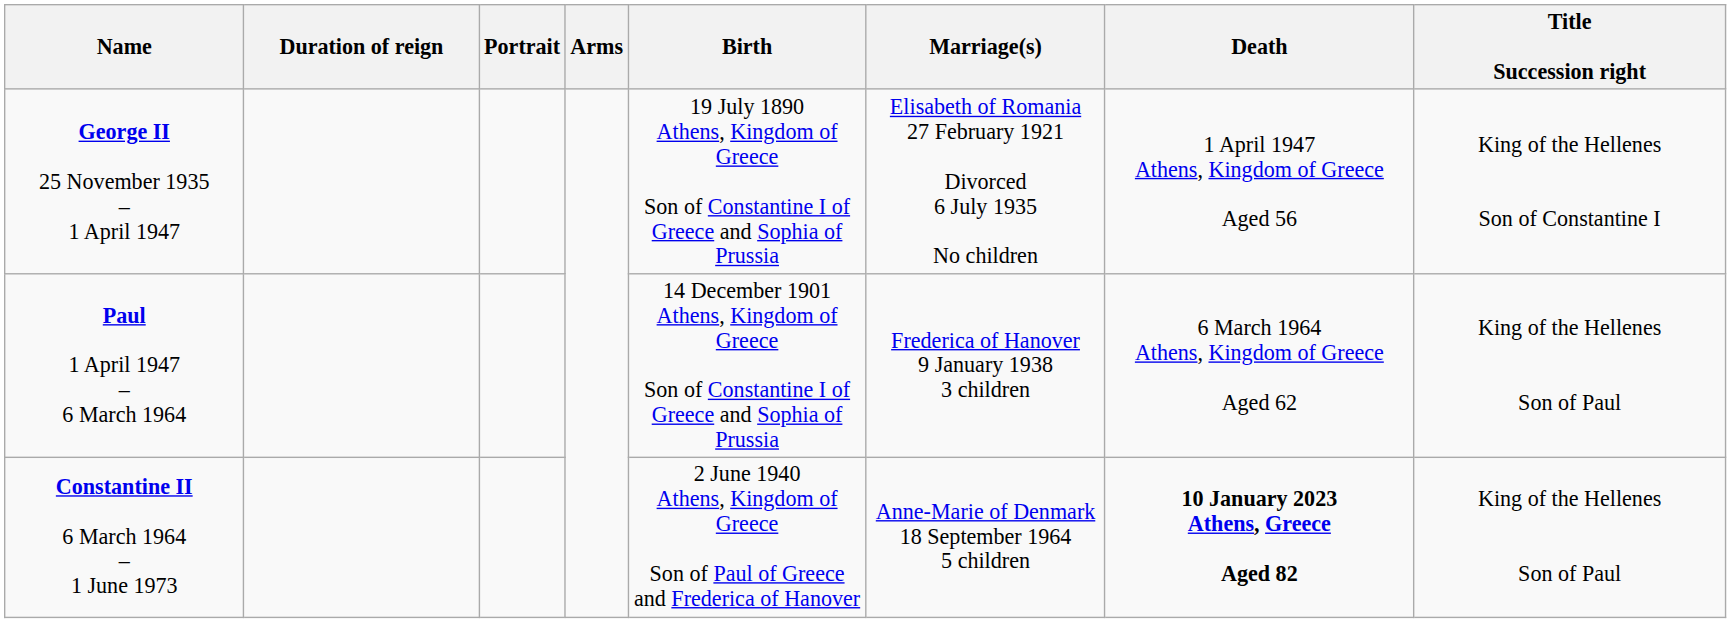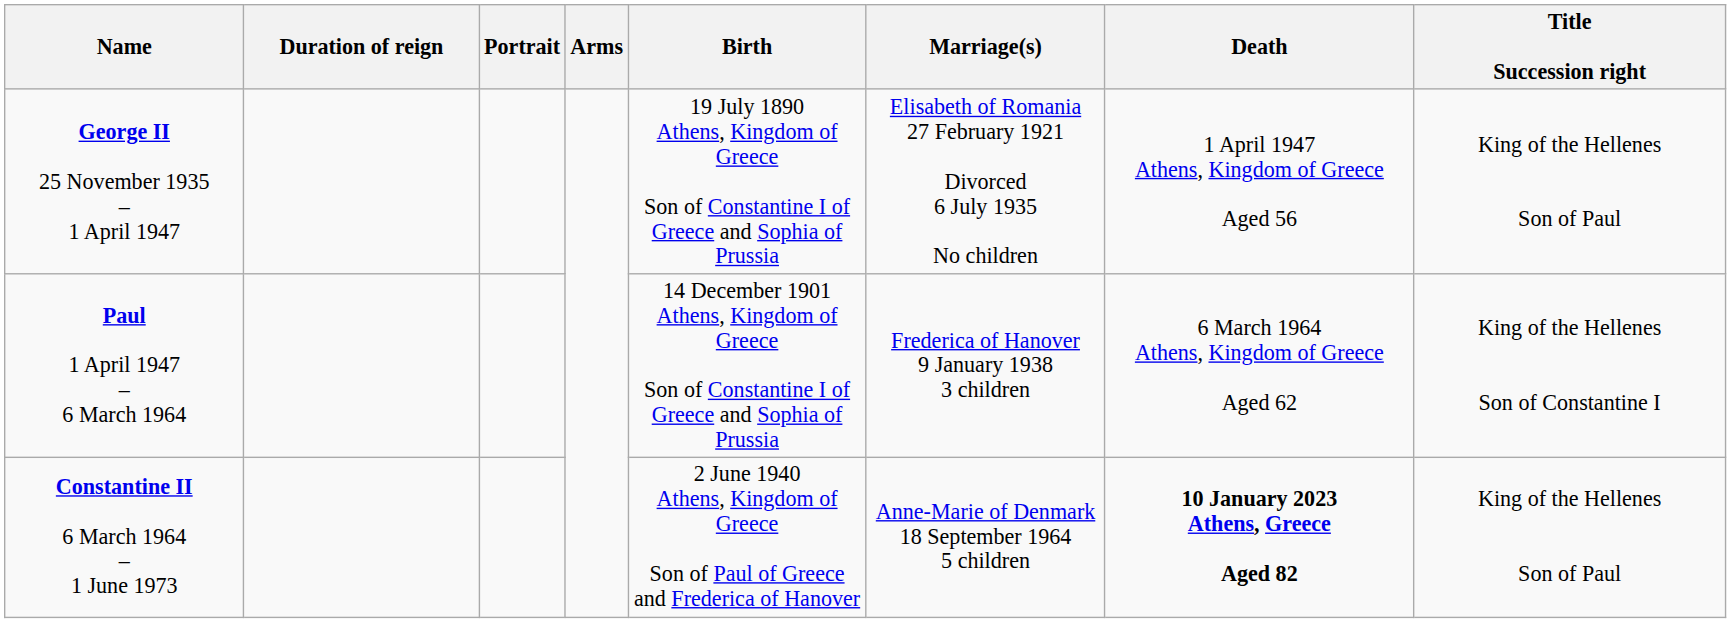George II 25 November 1935 – 1 April 1947 | Title Succession right: King of the Hellenes Son of Constantine I -> King of the Hellenes Son of Paul
Paul 1 April 1947 – 6 March 1964 | Title Succession right: King of the Hellenes Son of Paul -> King of the Hellenes Son of Constantine I
